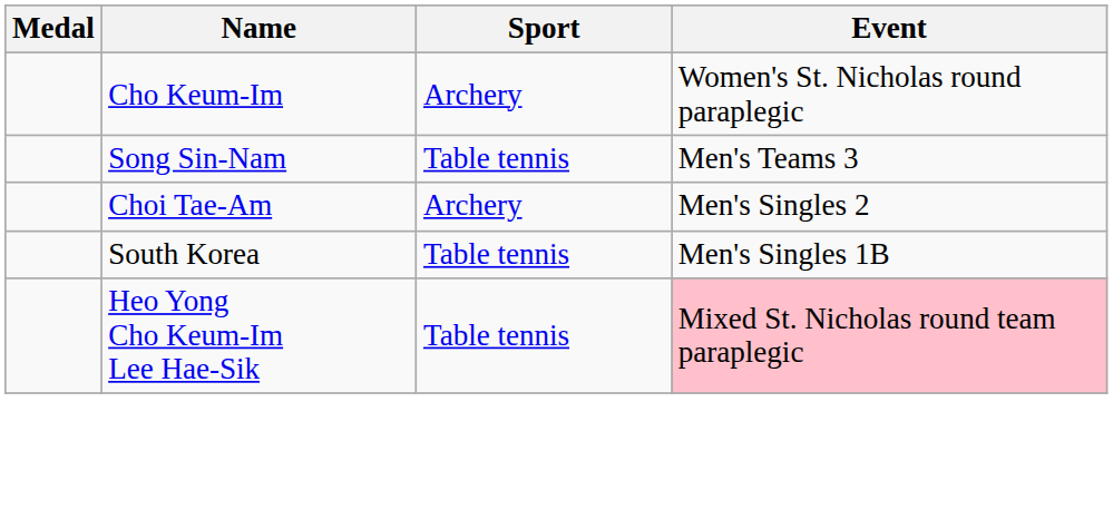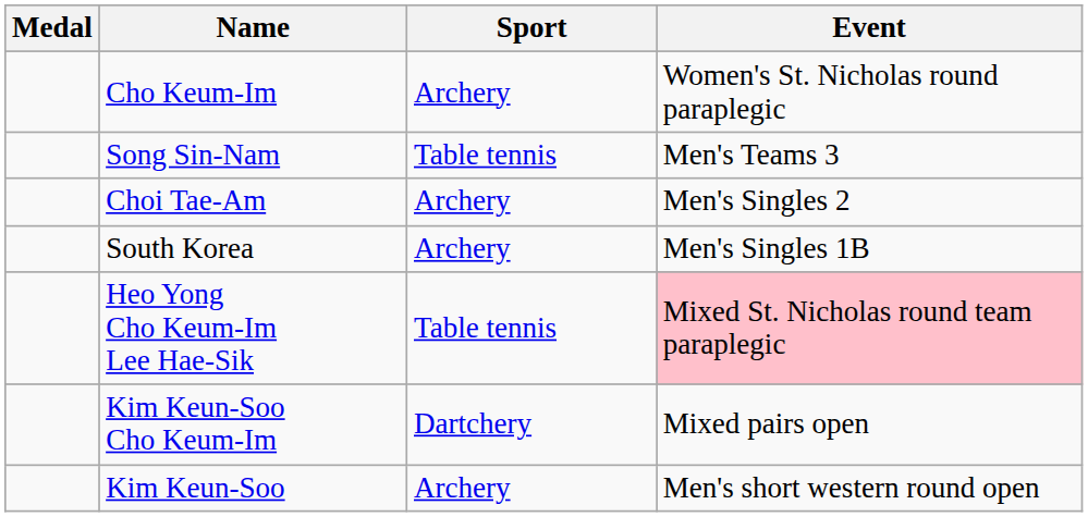South Korea | Sport: Table tennis -> Archery
+ row: Kim Keun-Soo Cho Keum-Im | Dartchery | Mixed pairs open
+ row: Kim Keun-Soo | Archery | Men's short western round open
